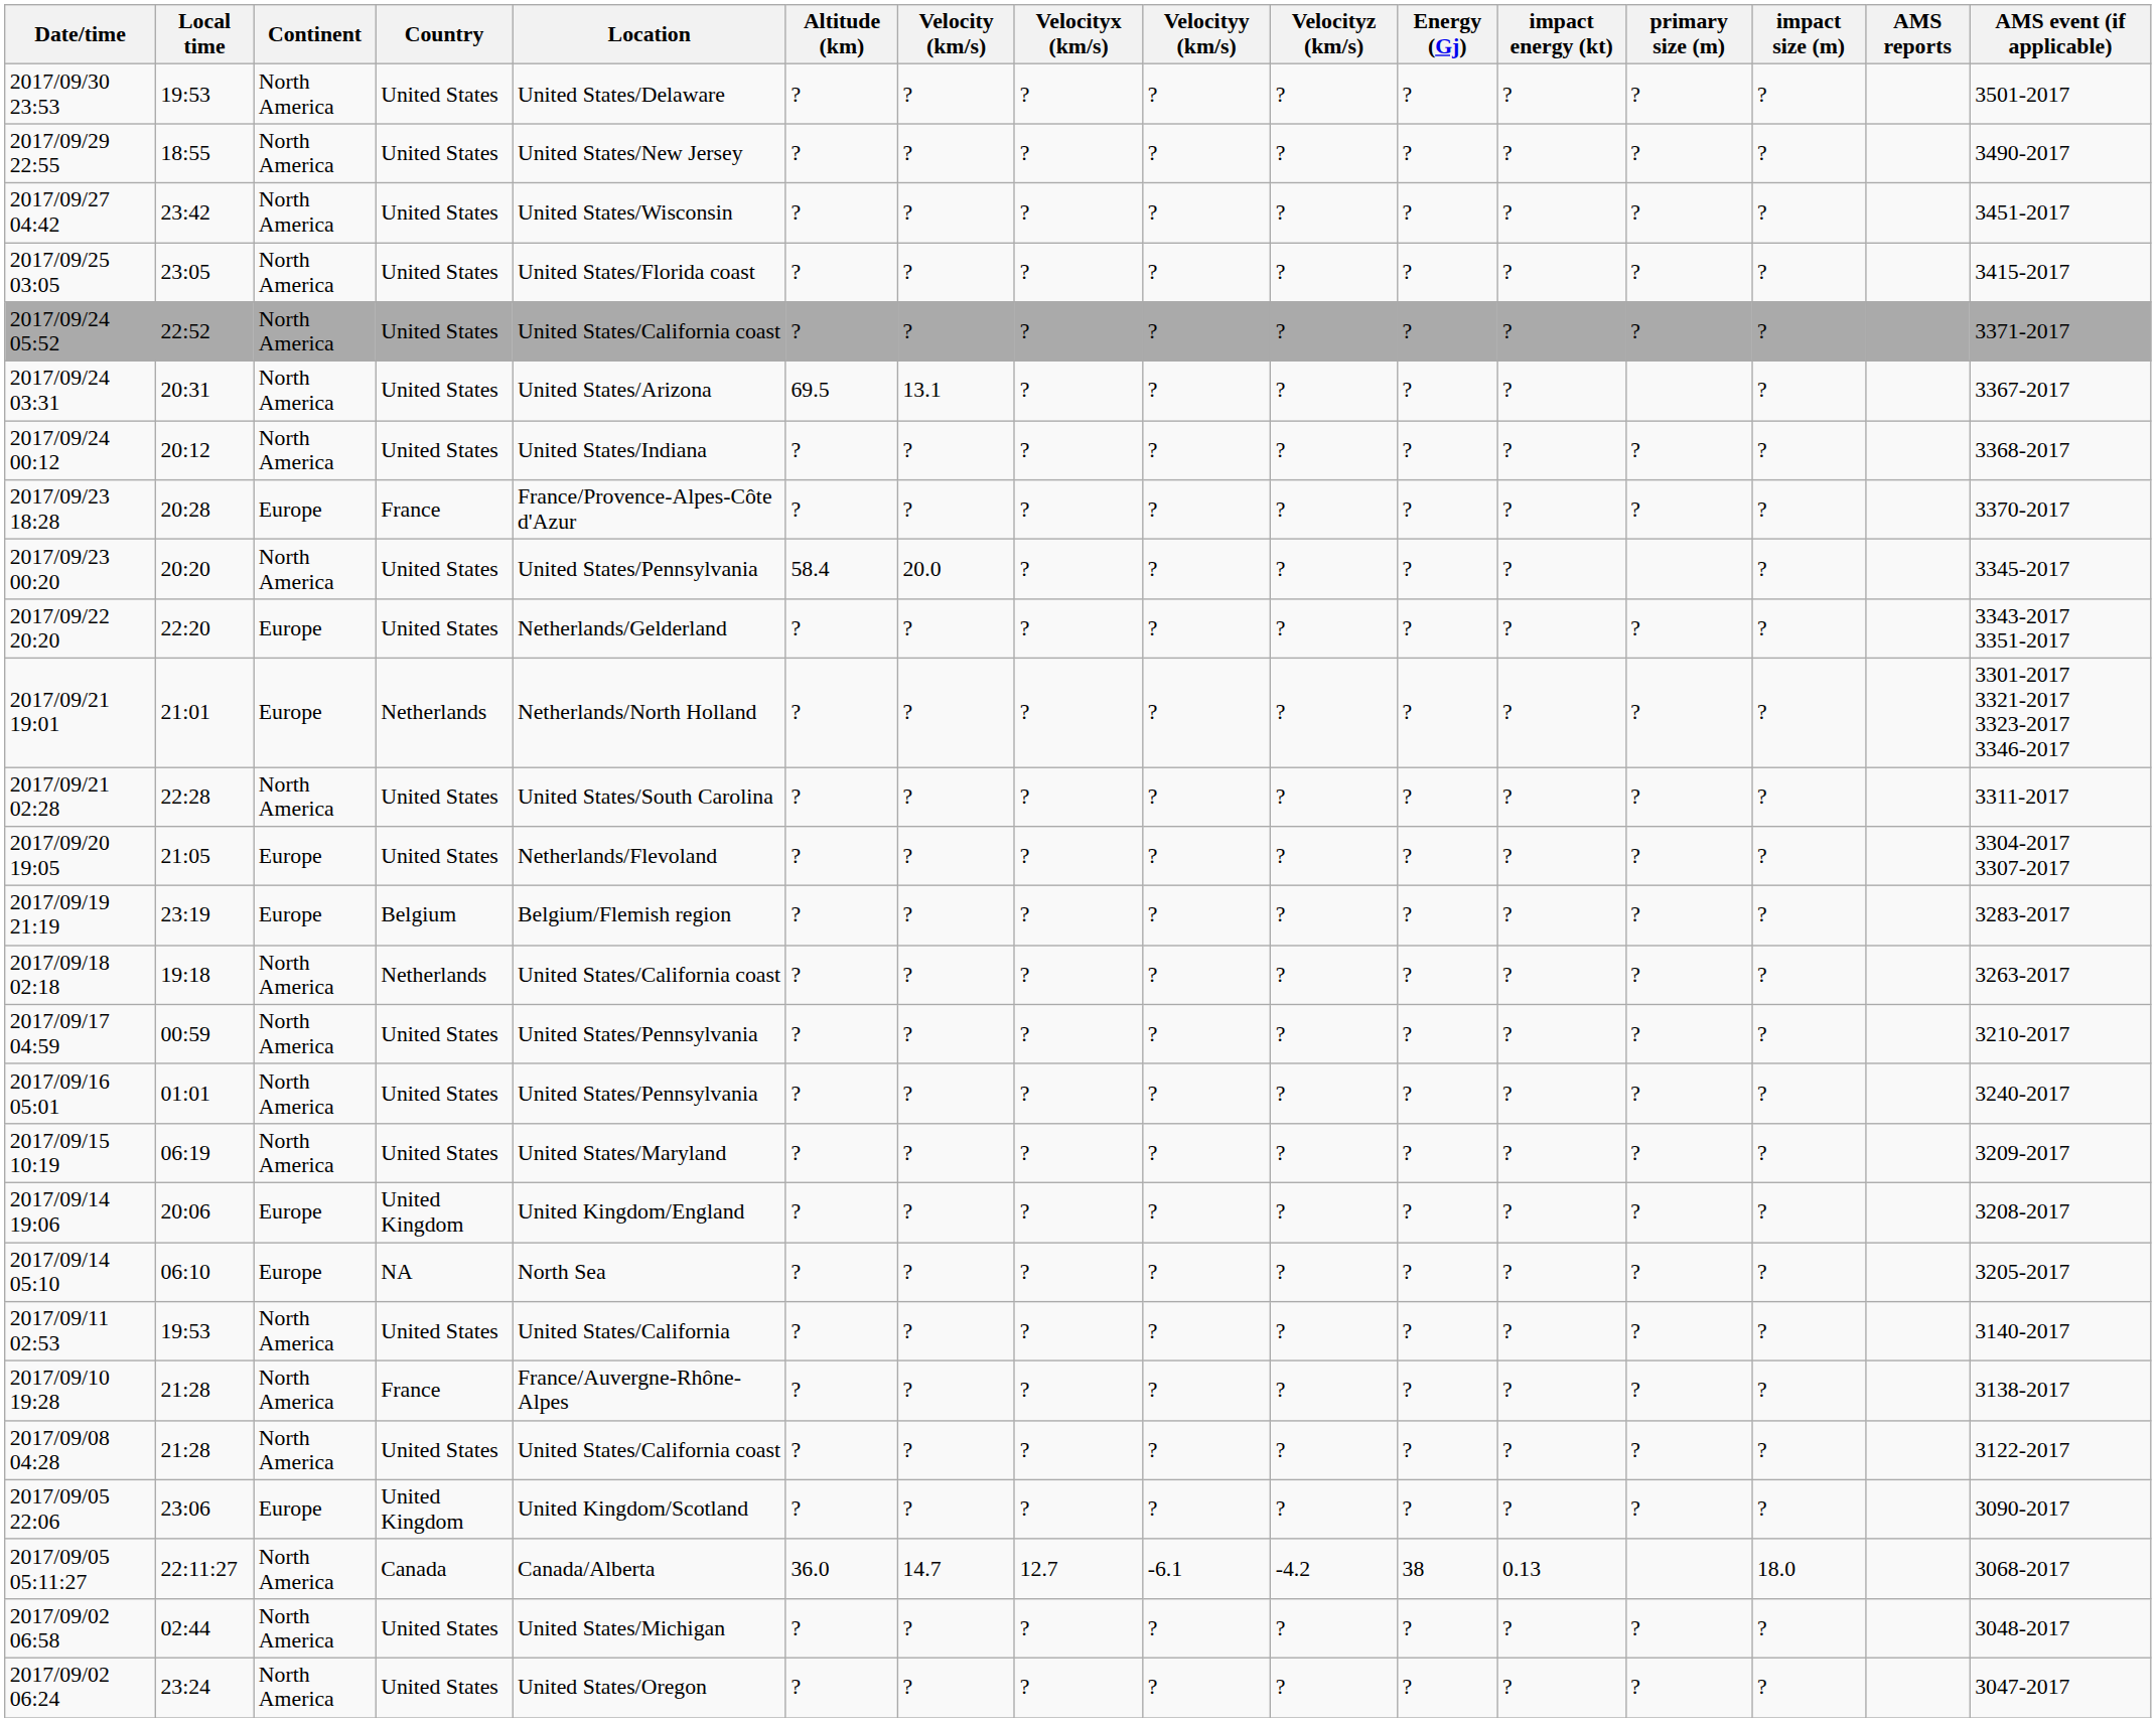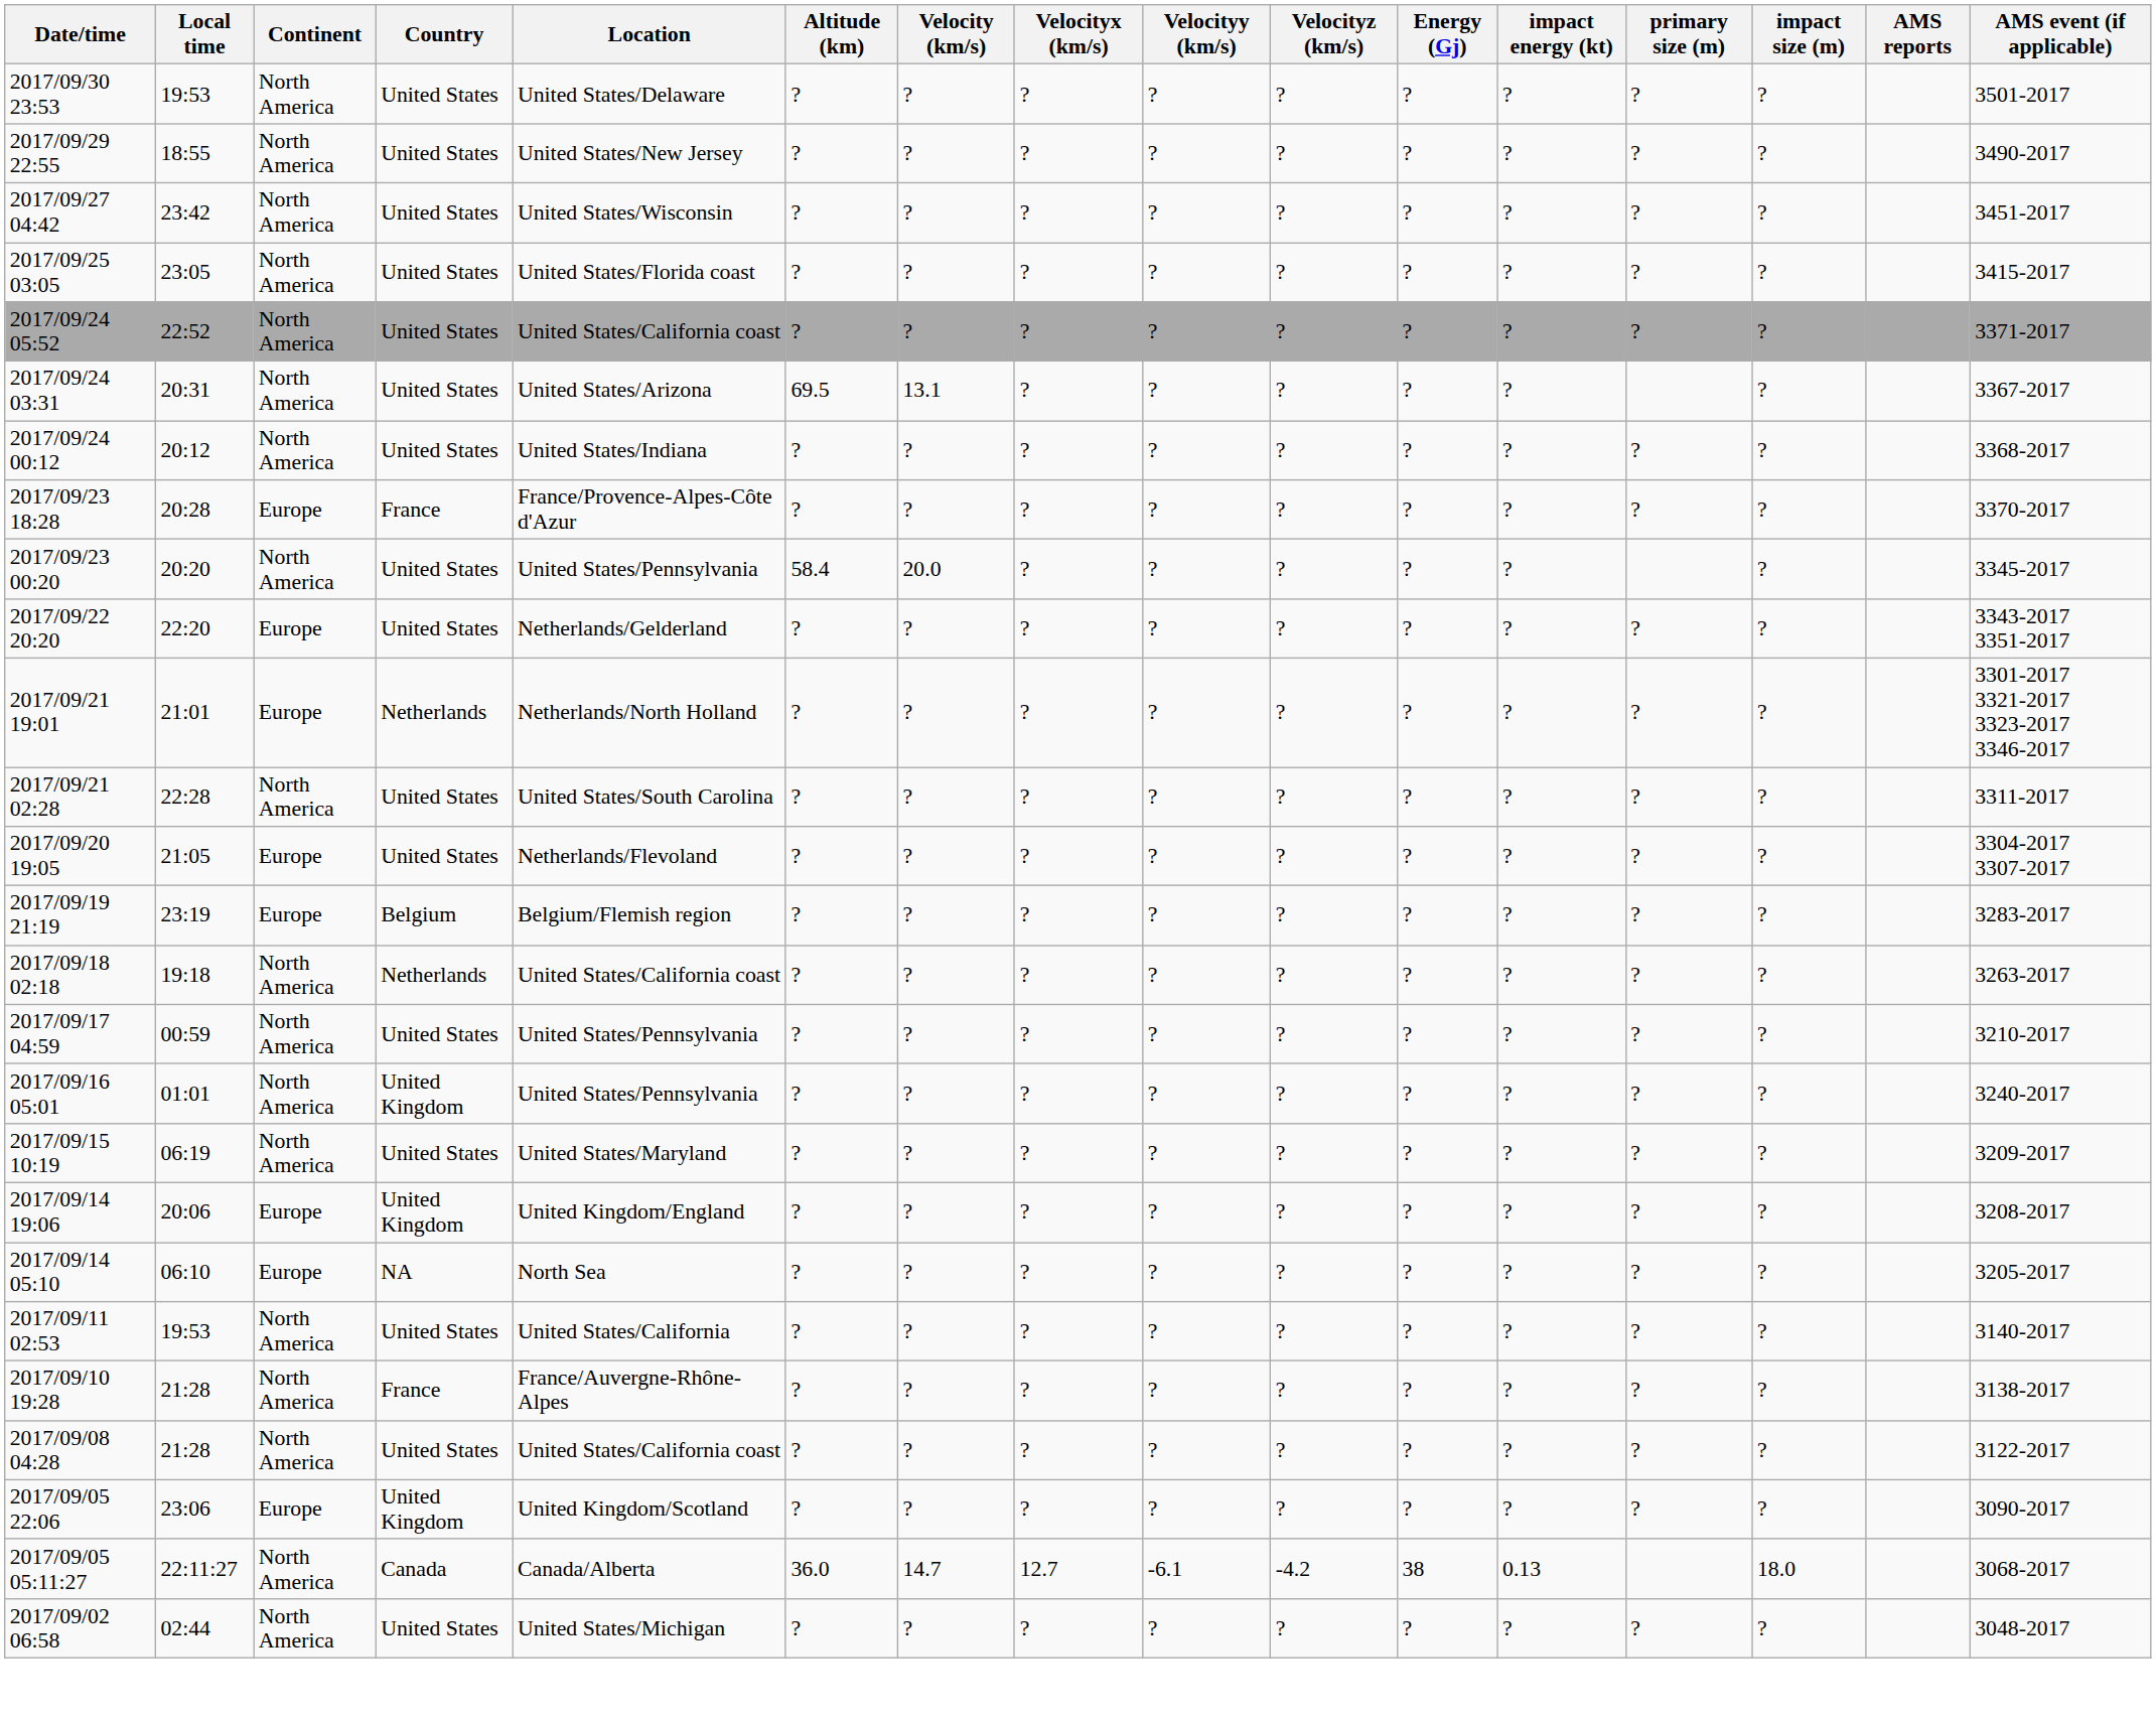2017/09/16 05:01 | Country: United States -> United Kingdom
- row: 2017/09/02 06:24 | 23:24 | North America | United States | United States/Oregon | ? | ? | ? | ? | ? | ? | ? | ? | ? | 3047-2017
